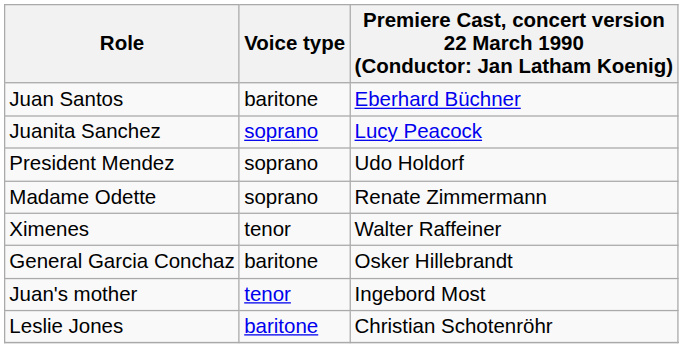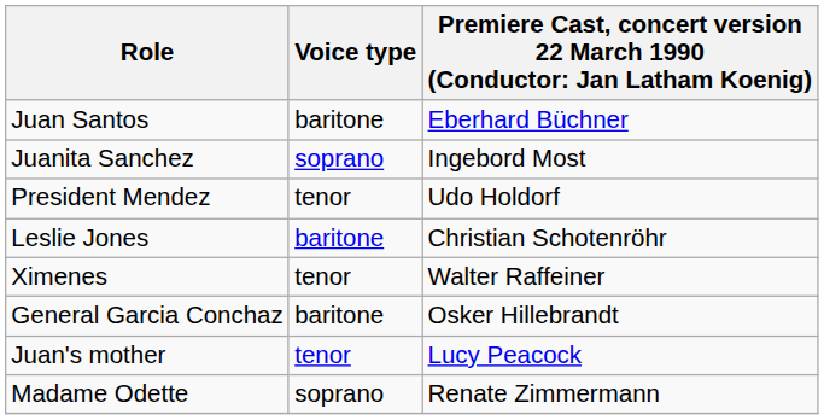Juanita Sanchez | column 3: Lucy Peacock -> Ingebord Most
President Mendez | Voice type: soprano -> tenor
rows swapped: Leslie Jones <-> Madame Odette
Juan's mother | column 3: Ingebord Most -> Lucy Peacock
